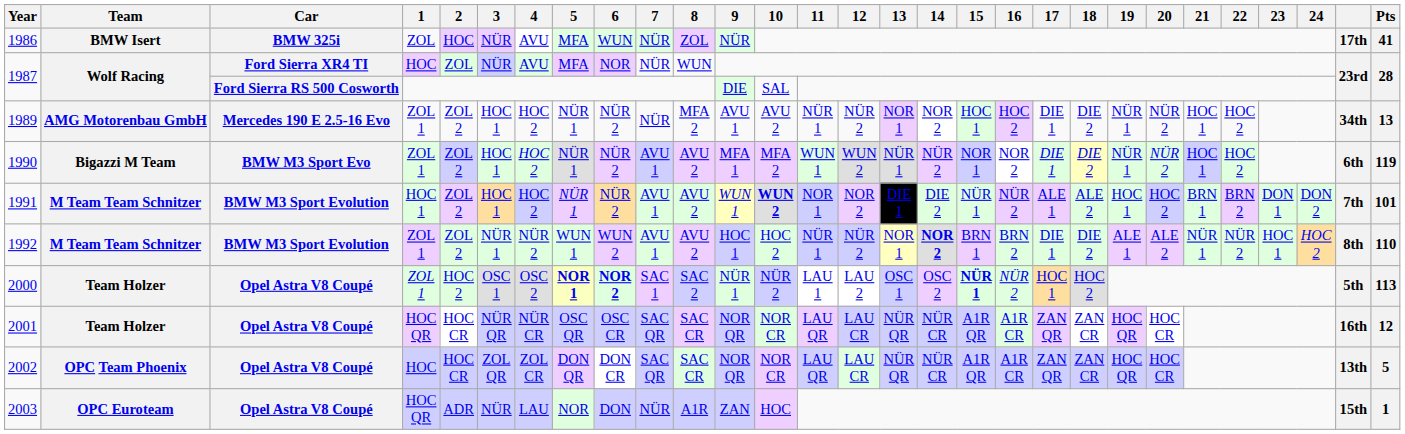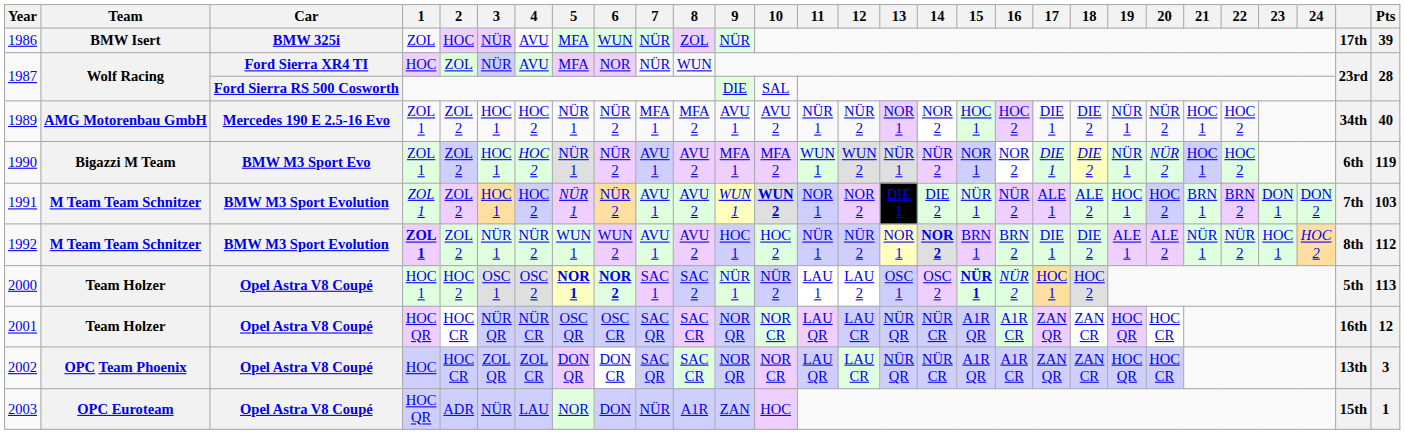1986 | Pts: 41 -> 39
1989 | 7: NÜR -> MFA 1
1989 | Pts: 13 -> 40
1991 | 1: HOC 1 -> ZOL 1
1991 | Pts: 101 -> 103
1992 | 1: normal -> bold
1992 | Pts: 110 -> 112
2000 | 1: ZOL 1 -> HOC 1
2002 | Pts: 5 -> 3
